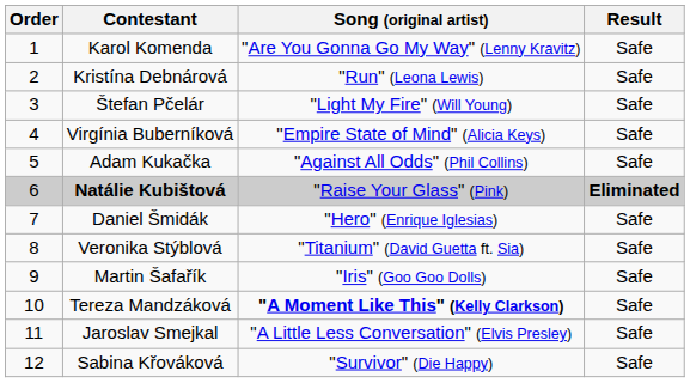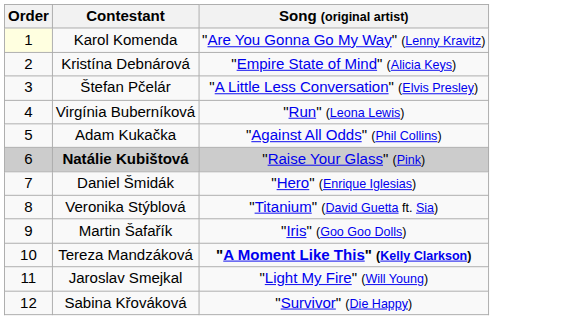- column: Result | Safe | Safe | Safe | Safe | Safe | Eliminated | Safe | Safe | Safe | Safe | Safe | Safe
Karol Komenda | Order: no background -> lightyellow background
Kristína Debnárová | Song (original artist): "Run" (Leona Lewis) -> "Empire State of Mind" (Alicia Keys)
Štefan Pčelár | Song (original artist): "Light My Fire" (Will Young) -> "A Little Less Conversation" (Elvis Presley)
Virgínia Buberníková | Song (original artist): "Empire State of Mind" (Alicia Keys) -> "Run" (Leona Lewis)
Jaroslav Smejkal | Song (original artist): "A Little Less Conversation" (Elvis Presley) -> "Light My Fire" (Will Young)
